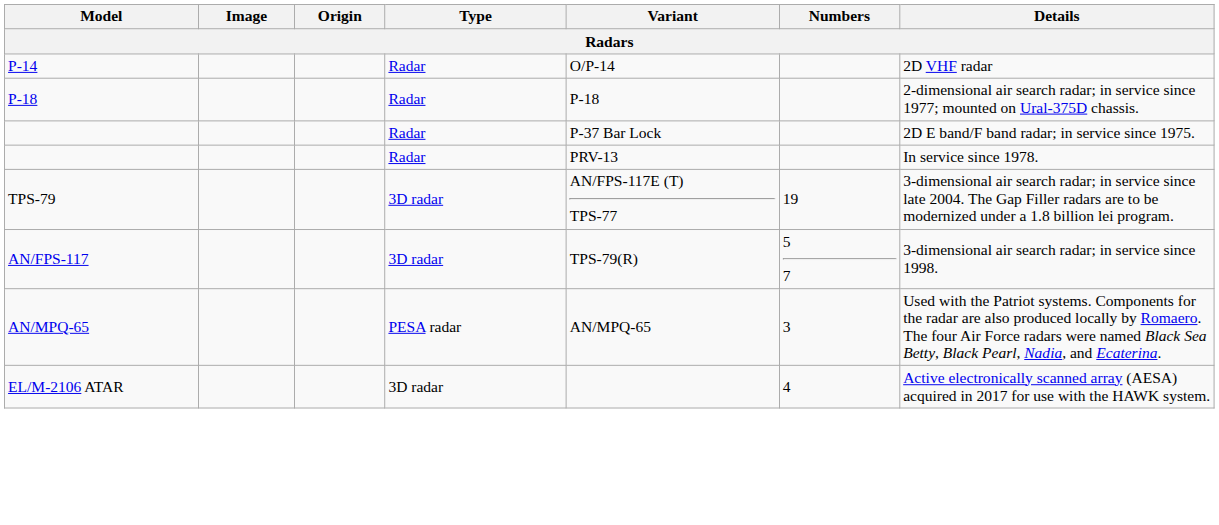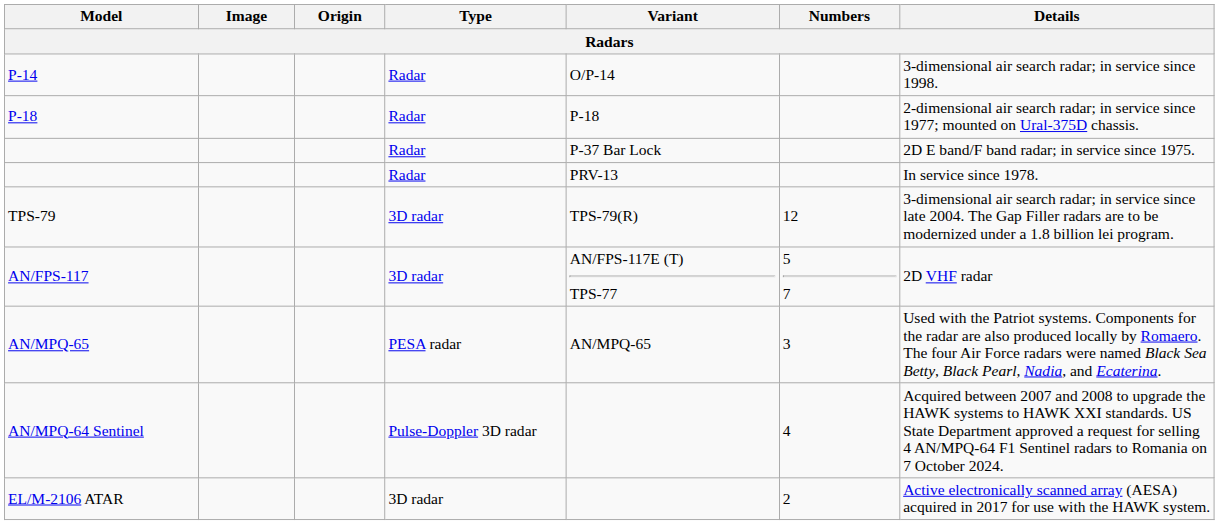P-14 | Details: 2D VHF radar -> 3-dimensional air search radar; in service since 1998.
TPS-79 | Variant: AN/FPS-117E (T) TPS-77 -> TPS-79(R)
TPS-79 | Numbers: 19 -> 12
AN/FPS-117 | Variant: TPS-79(R) -> AN/FPS-117E (T) TPS-77
AN/FPS-117 | Details: 3-dimensional air search radar; in service since 1998. -> 2D VHF radar
+ row: AN/MPQ-64 Sentinel | Pulse-Doppler 3D radar | 4 | Acquired between 2007 and 2008 to upgrade the HAWK systems to HAWK XXI standards. US State Department approved a request for selling 4 AN/MPQ-64 F1 Sentinel radars to Romania on 7 October 2024.
EL/M-2106 ATAR | Numbers: 4 -> 2
